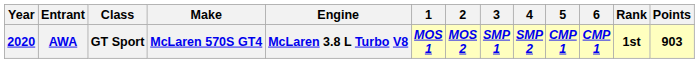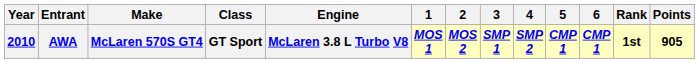columns swapped: Class <-> Make
AWA | Year: 2020 -> 2010
AWA | Points: 903 -> 905
